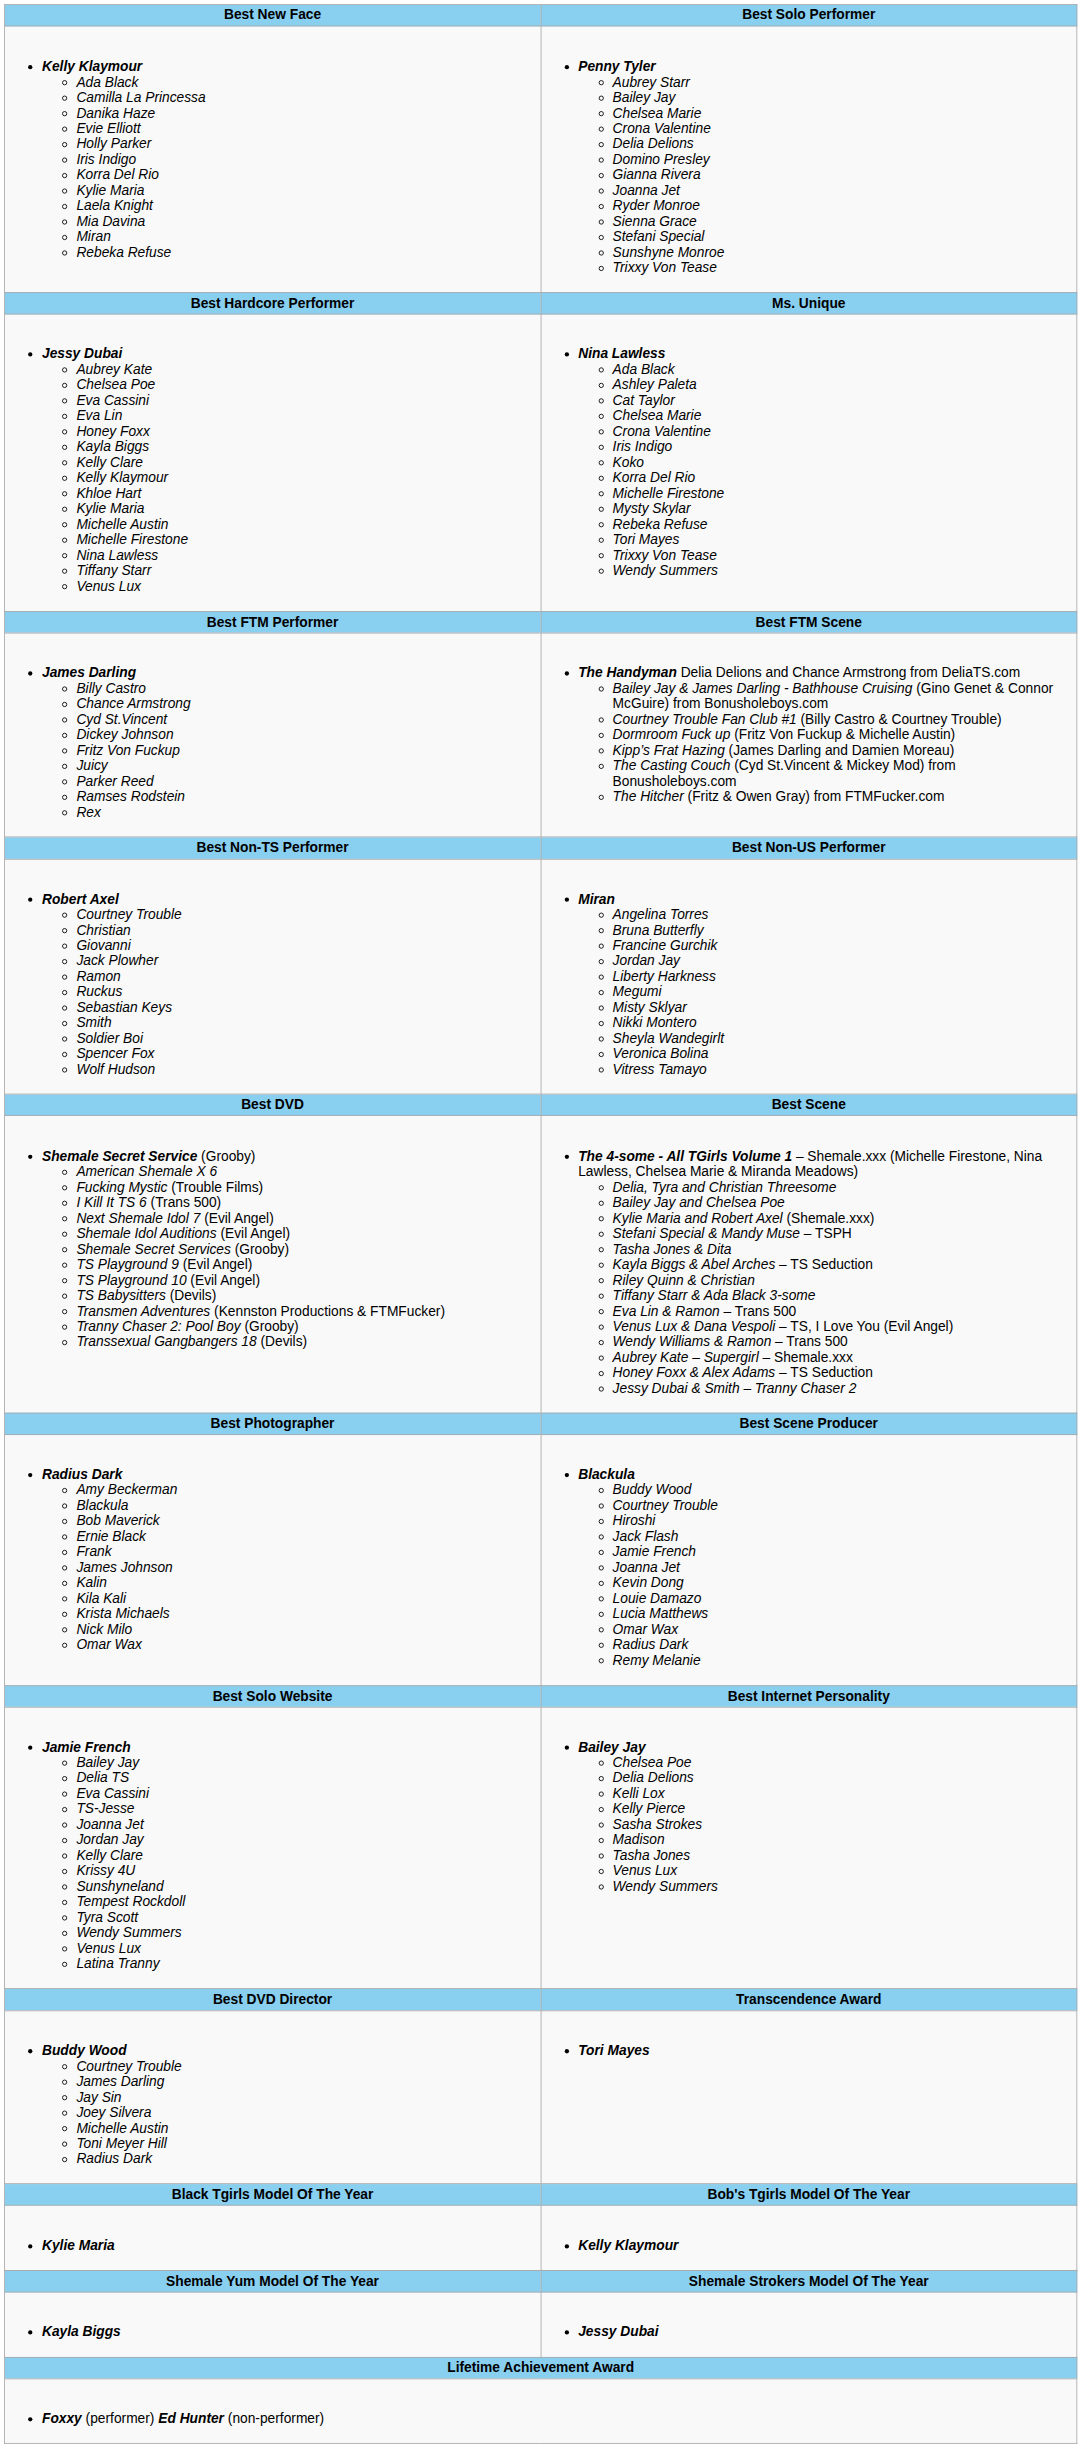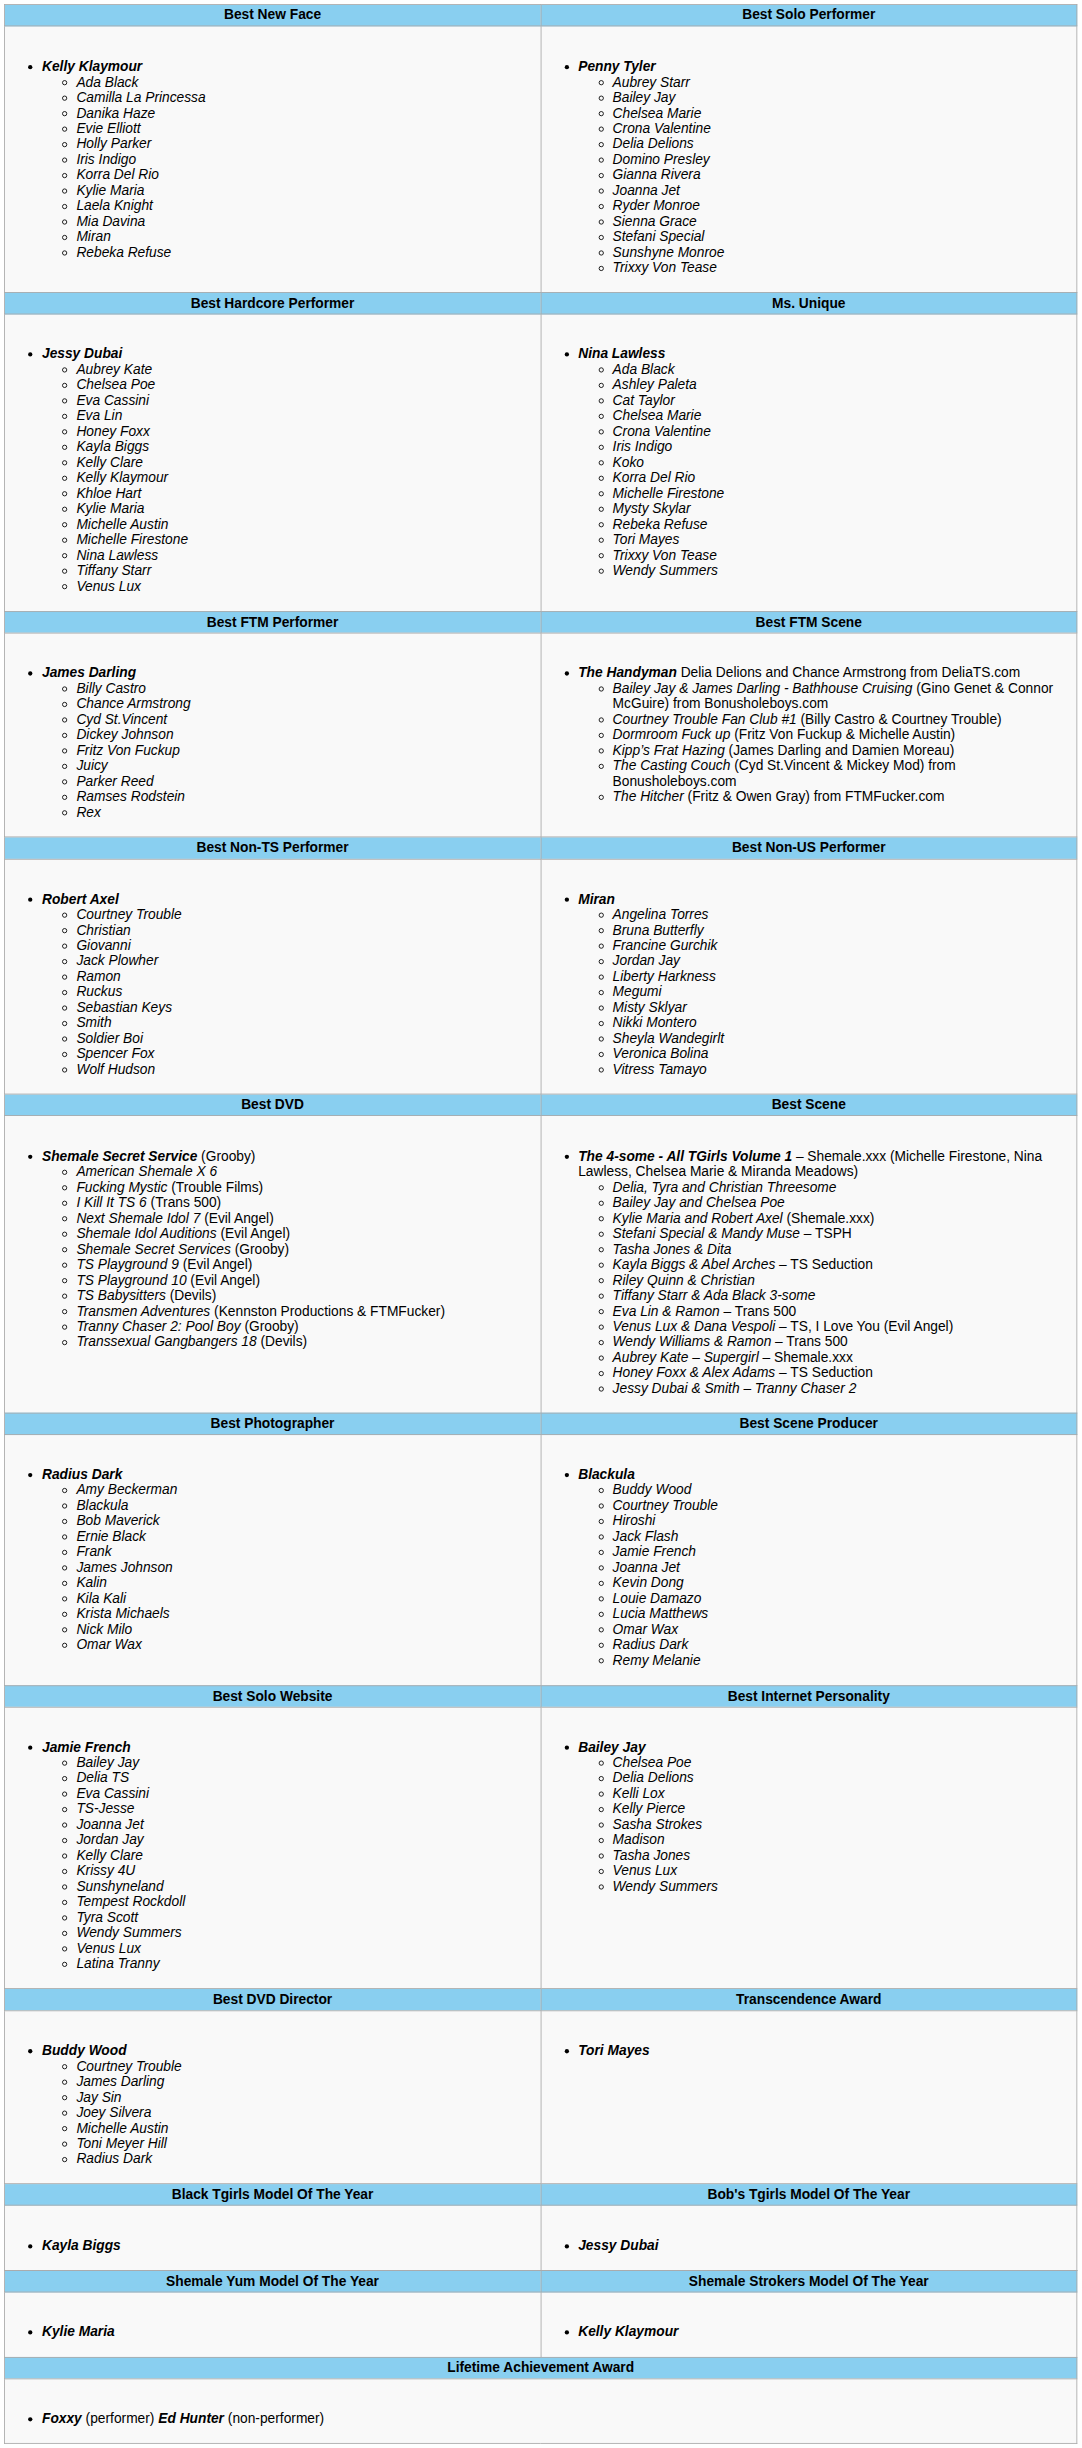rows swapped: Kayla Biggs <-> Kylie Maria
